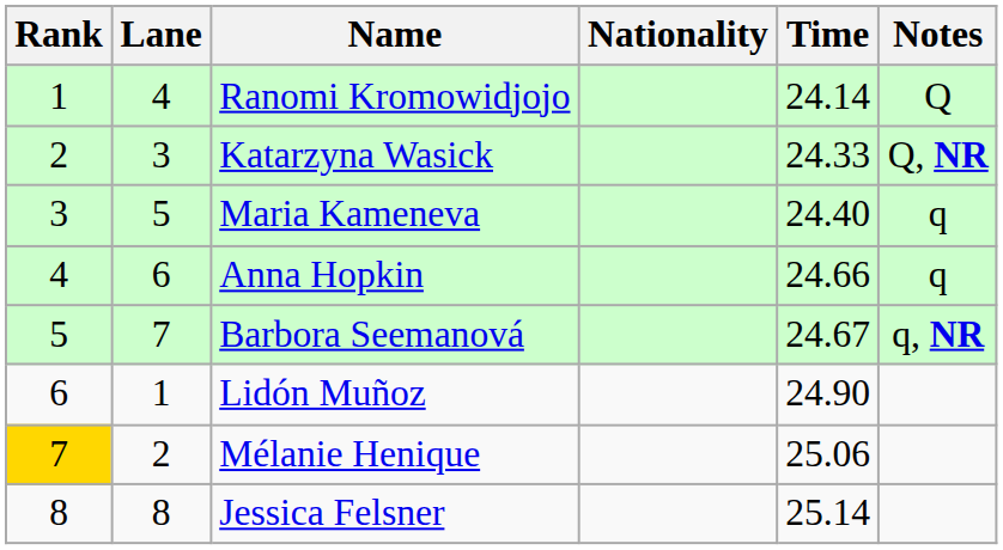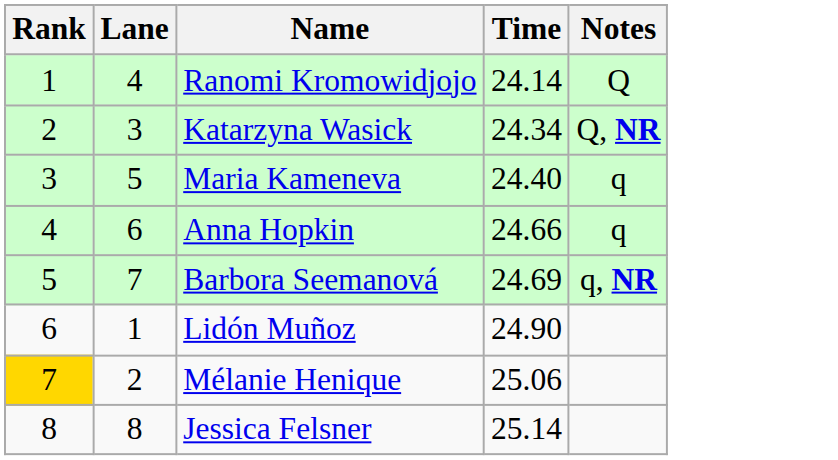- column: Nationality
Katarzyna Wasick | Time: 24.33 -> 24.34
Barbora Seemanová | Time: 24.67 -> 24.69
